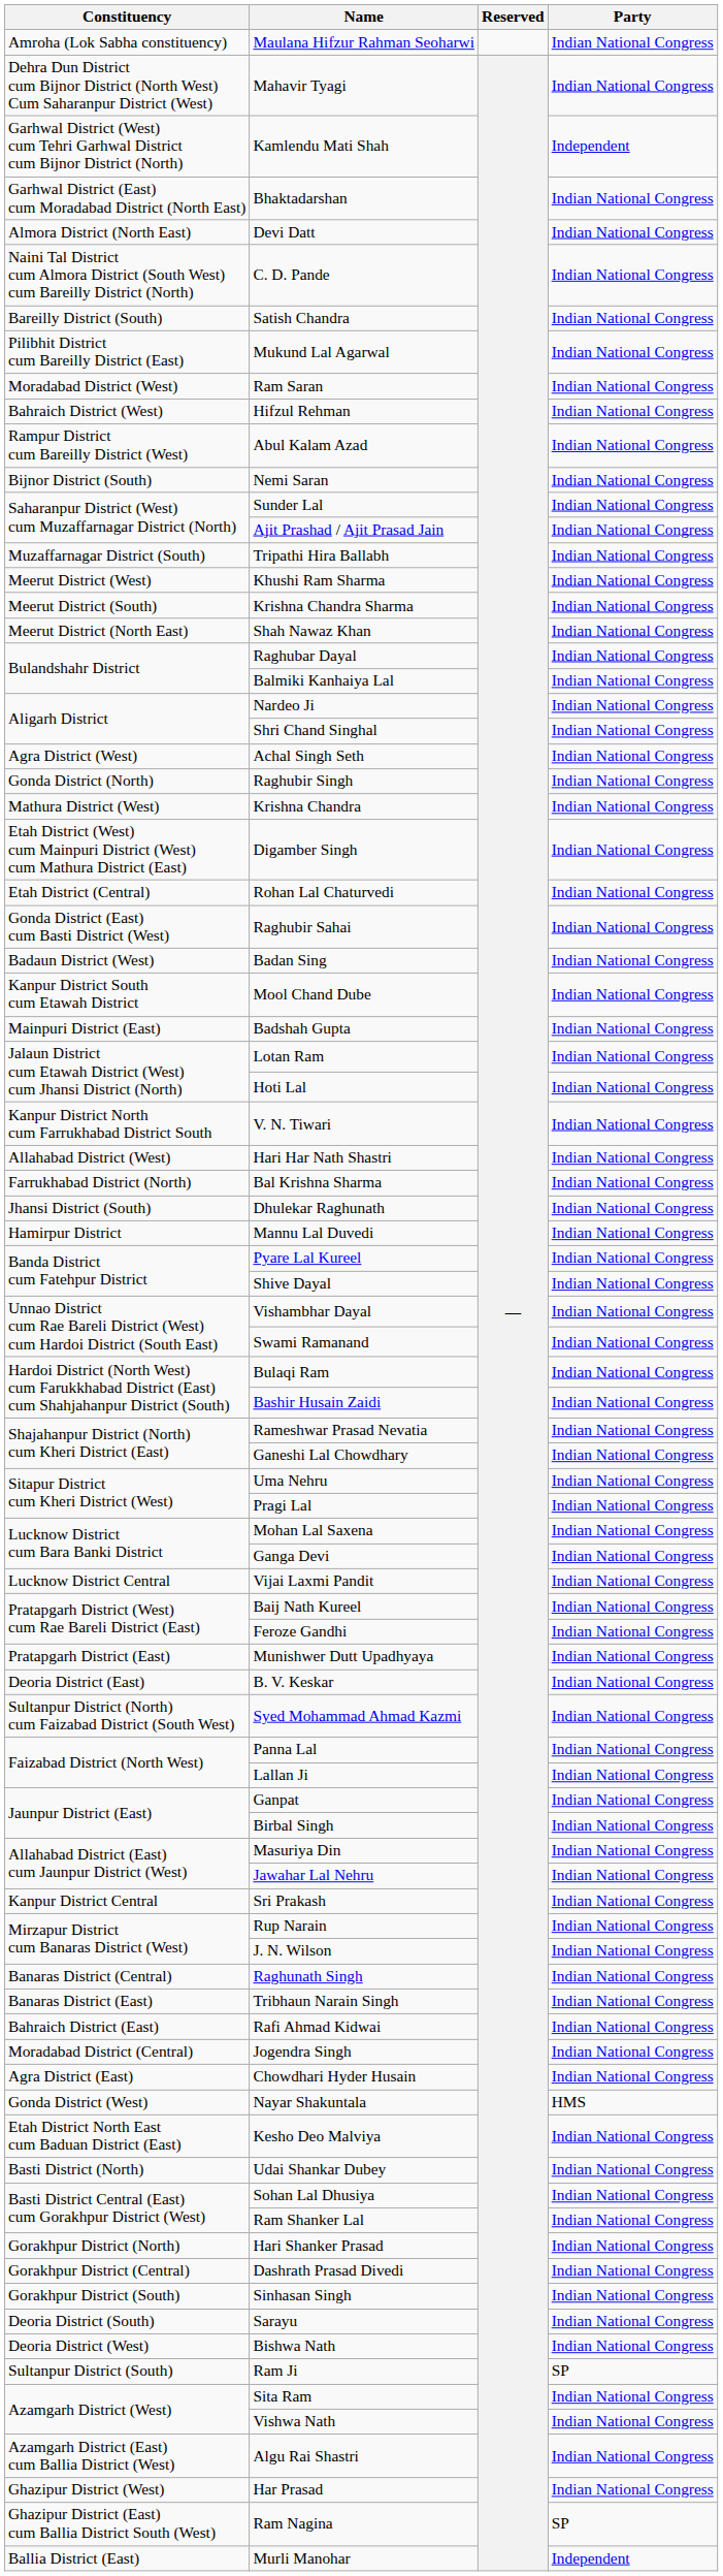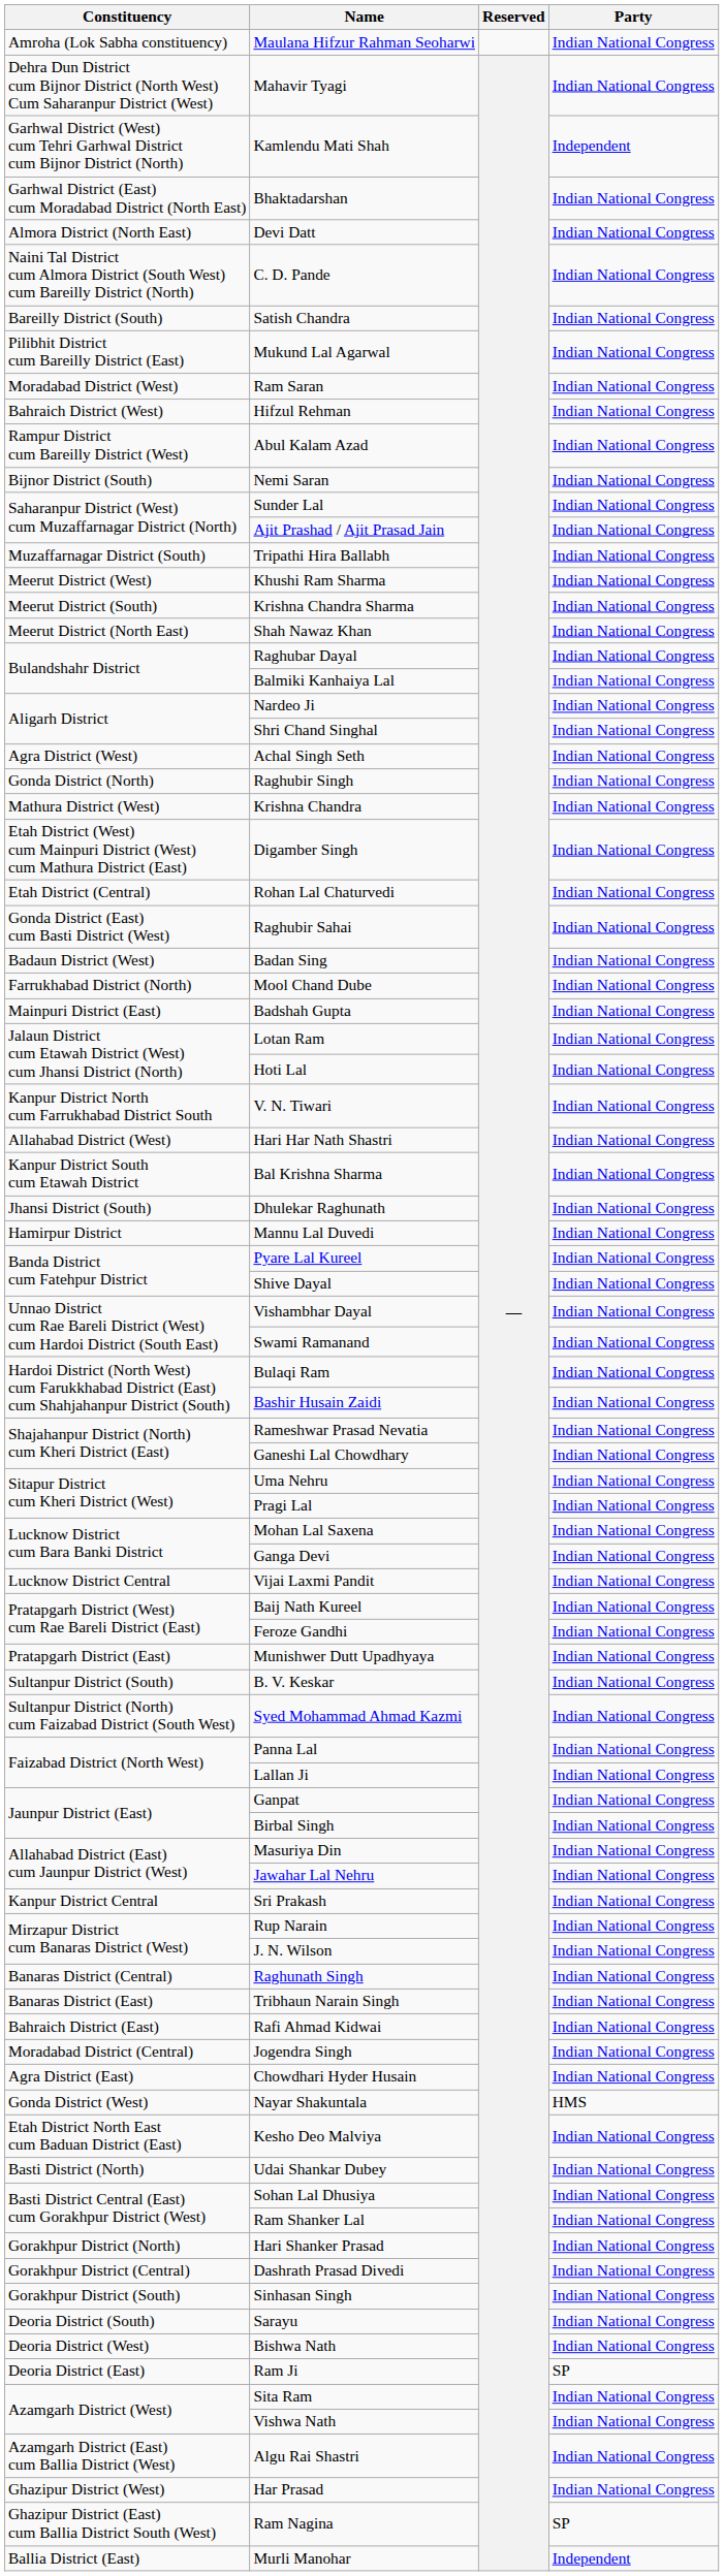Mool Chand Dube | Constituency: Kanpur District South cum Etawah District -> Farrukhabad District (North)
Bal Krishna Sharma | Constituency: Farrukhabad District (North) -> Kanpur District South cum Etawah District
B. V. Keskar | Constituency: Deoria District (East) -> Sultanpur District (South)
Ram Ji | Constituency: Sultanpur District (South) -> Deoria District (East)
